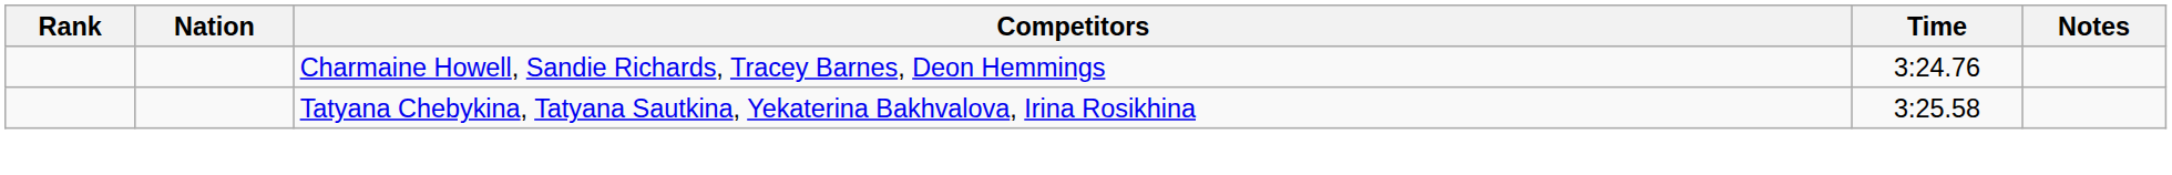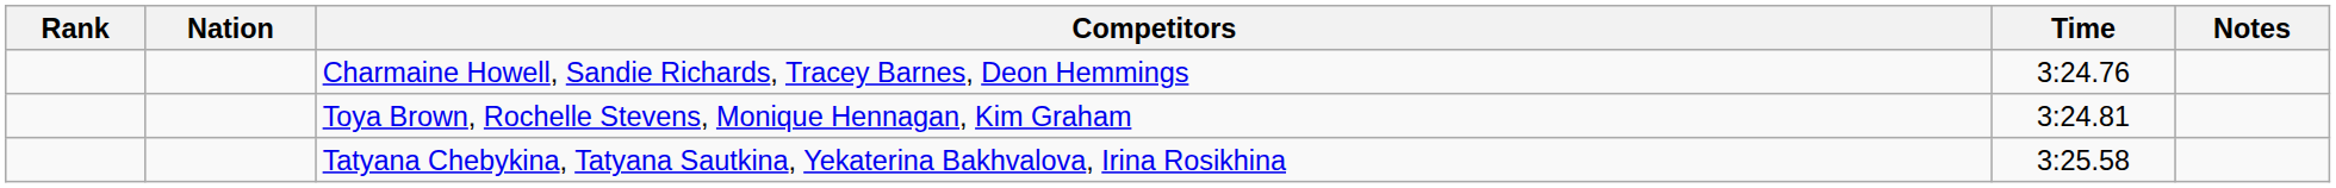+ row: Toya Brown, Rochelle Stevens, Monique Hennagan, Kim Graham | 3:24.81
